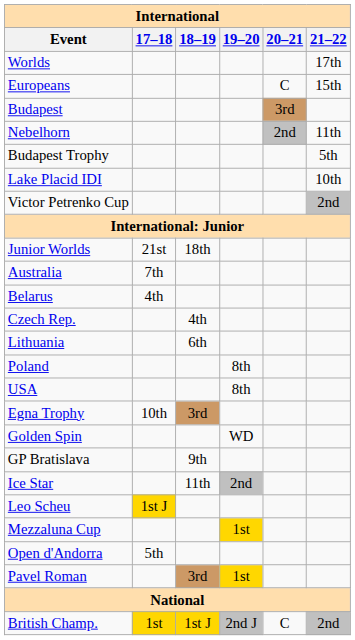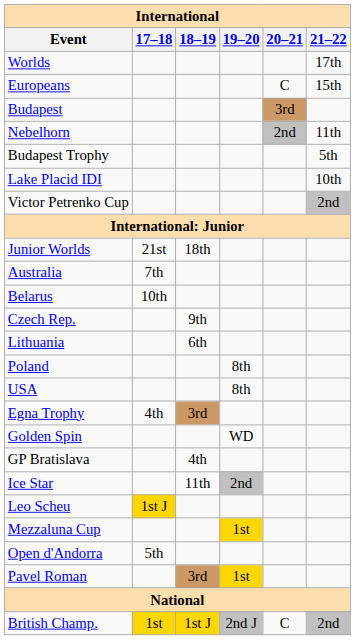Belarus | 17–18: 4th -> 10th
Czech Rep. | 18–19: 4th -> 9th
Egna Trophy | 17–18: 10th -> 4th
GP Bratislava | 18–19: 9th -> 4th
